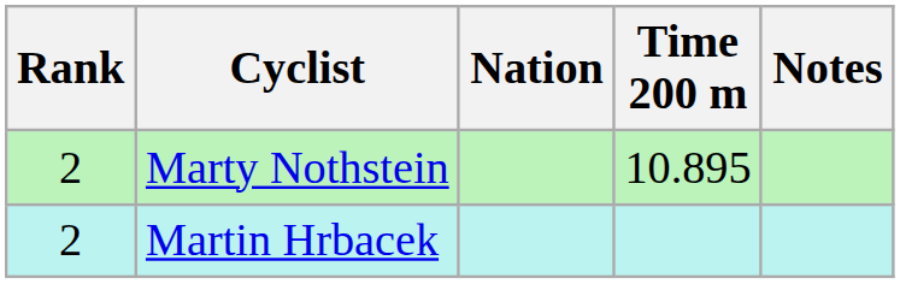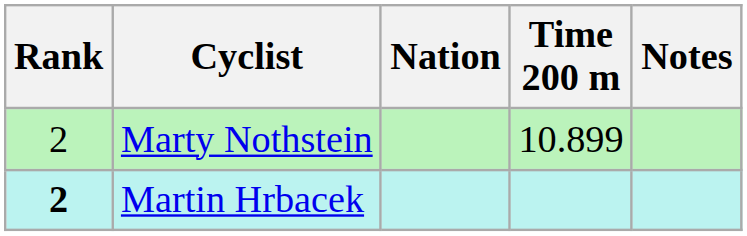Marty Nothstein | Time 200 m: 10.895 -> 10.899
Martin Hrbacek | Rank: normal -> bold
